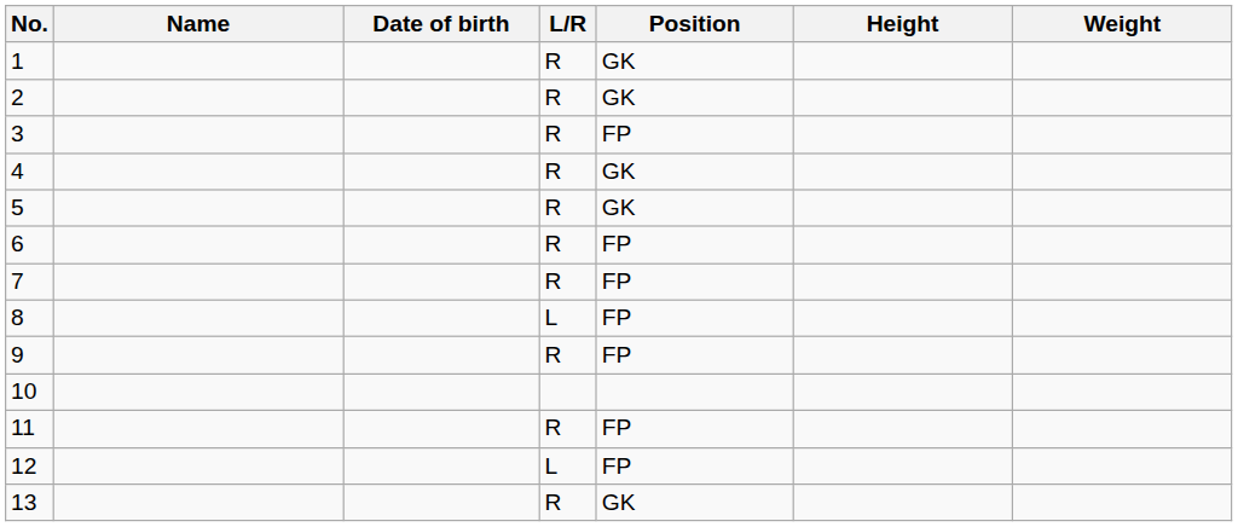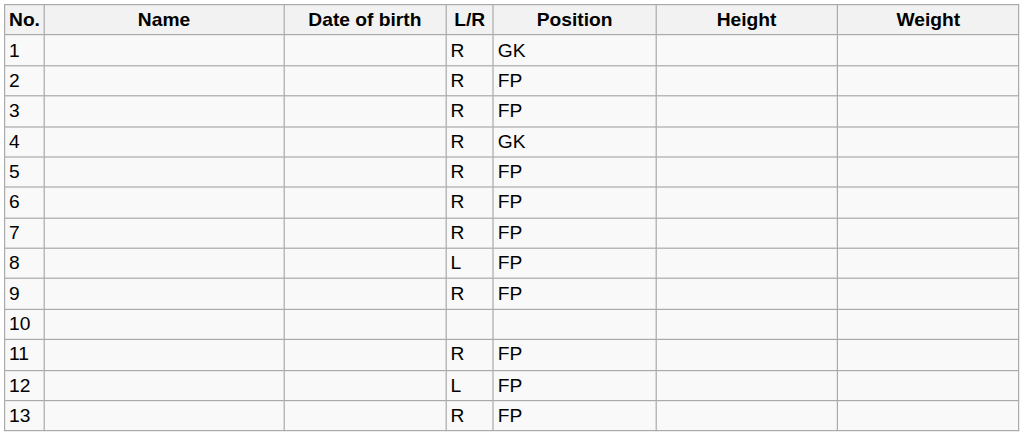2 | Position: GK -> FP
5 | Position: GK -> FP
13 | Position: GK -> FP
